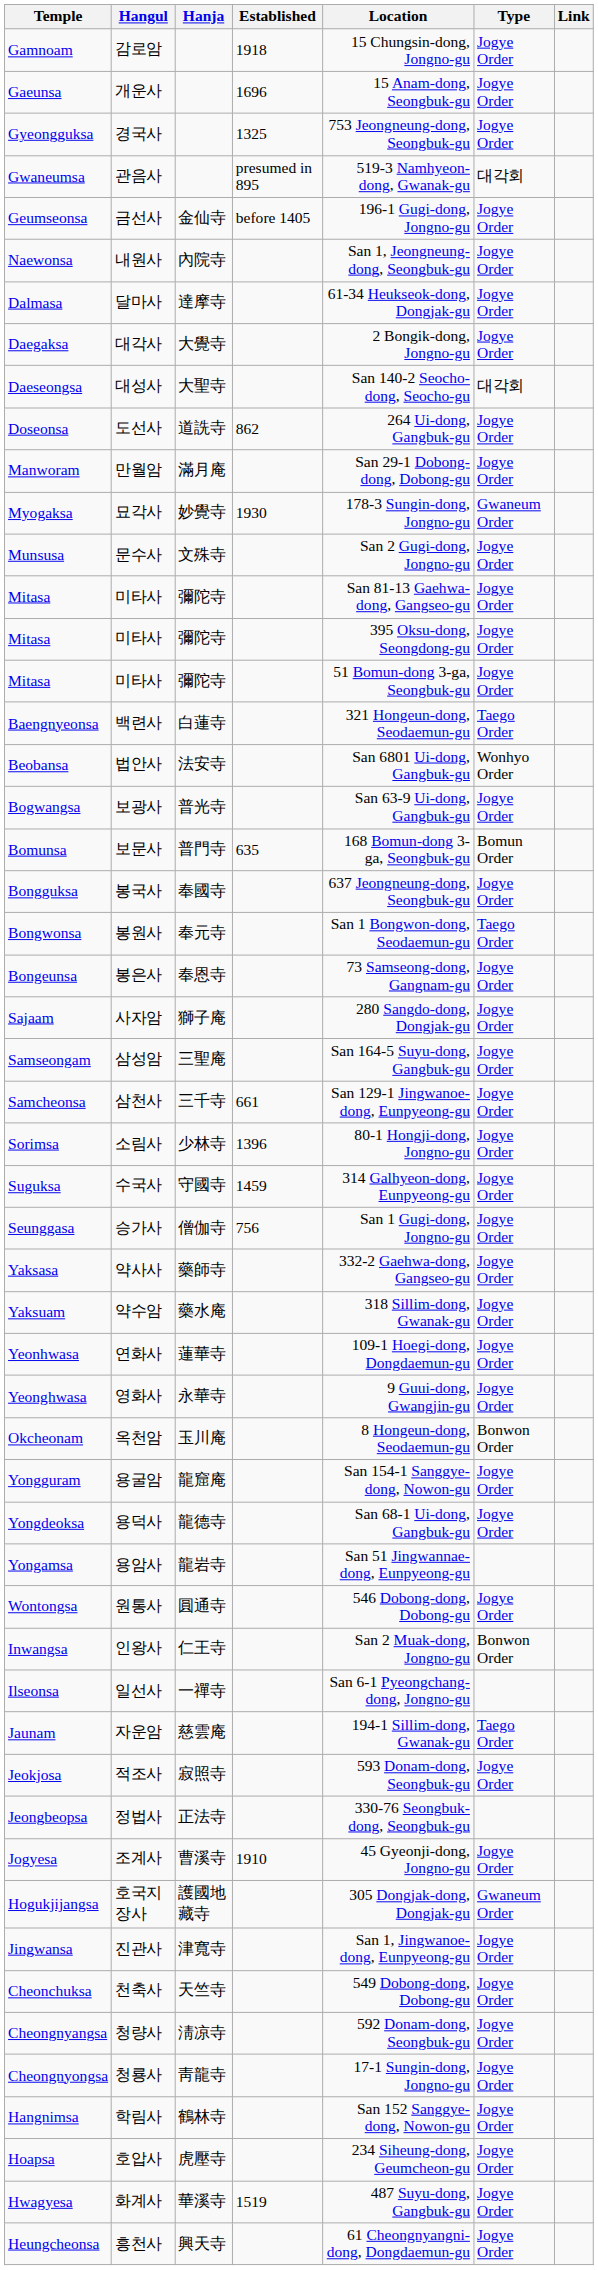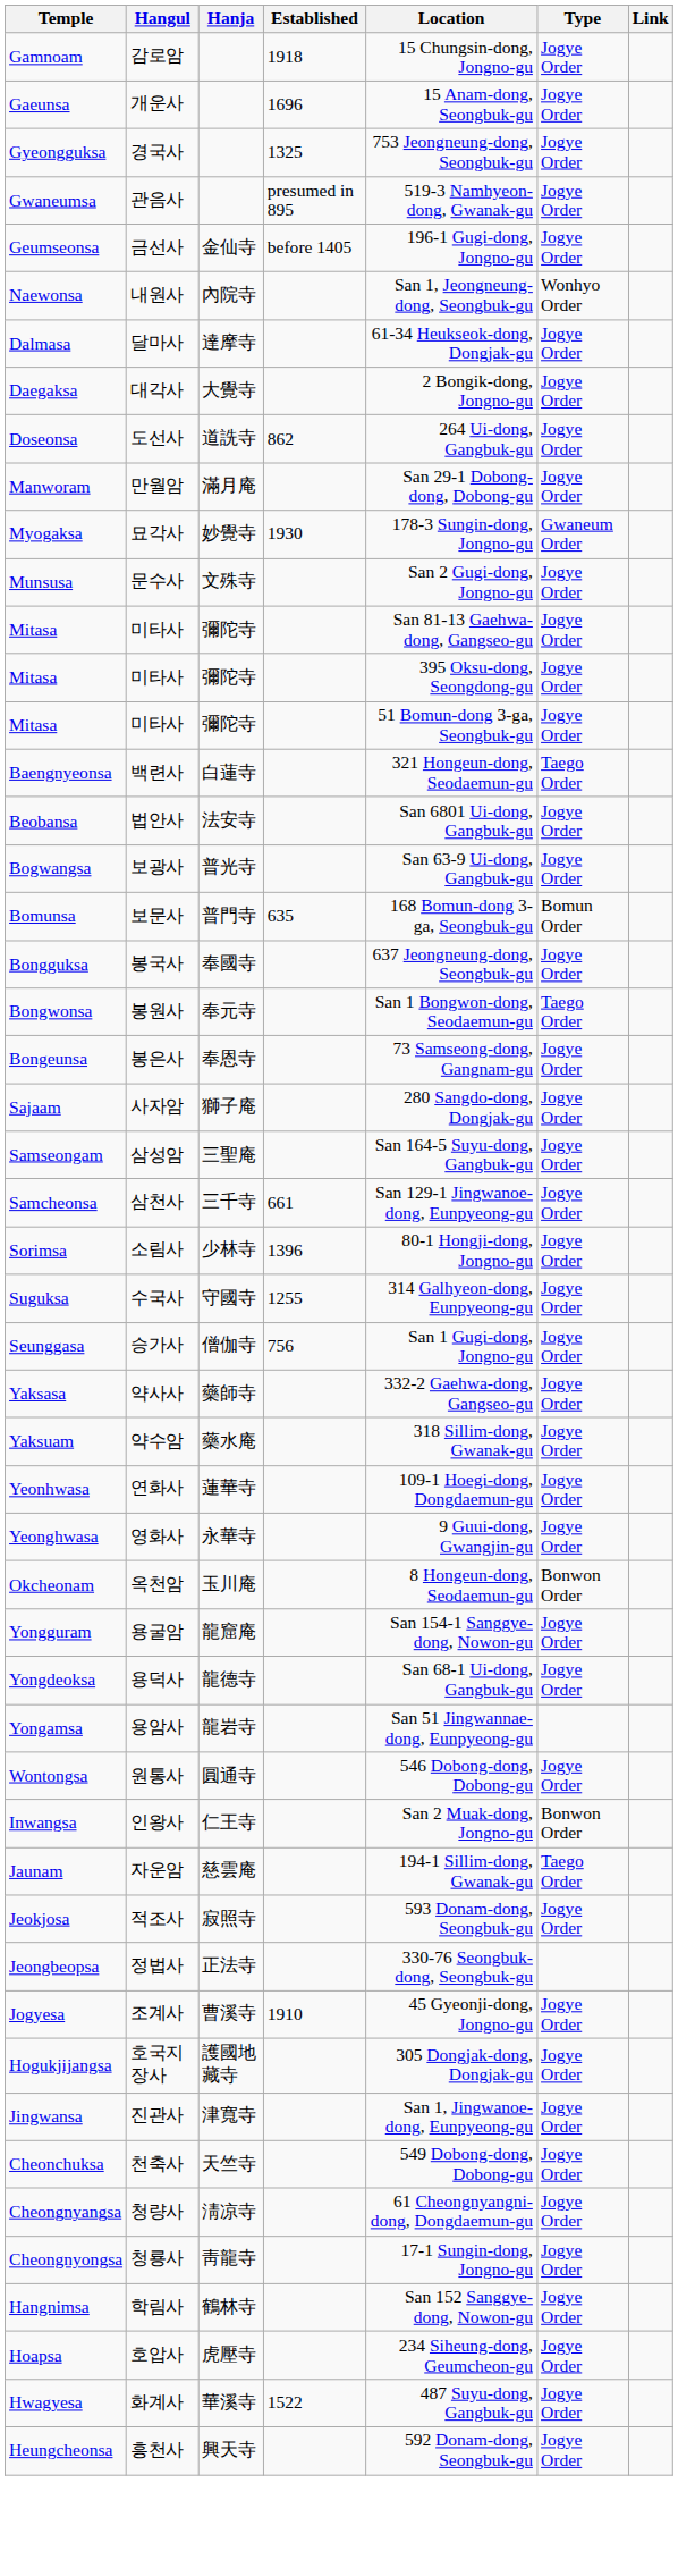Gwaneumsa | Type: 대각회 -> Jogye Order
Naewonsa | Type: Jogye Order -> Wonhyo Order
- row: Daeseongsa | 대성사 | 大聖寺 | San 140-2 Seocho-dong, Seocho-gu | 대각회
Beobansa | Type: Wonhyo Order -> Jogye Order
Suguksa | Established: 1459 -> 1255
- row: Ilseonsa | 일선사 | 一禪寺 | San 6-1 Pyeongchang-dong, Jongno-gu
Hogukjijangsa | Type: Gwaneum Order -> Jogye Order
Cheongnyangsa | Location: 592 Donam-dong, Seongbuk-gu -> 61 Cheongnyangni-dong, Dongdaemun-gu
Hwagyesa | Established: 1519 -> 1522
Heungcheonsa | Location: 61 Cheongnyangni-dong, Dongdaemun-gu -> 592 Donam-dong, Seongbuk-gu
